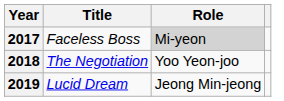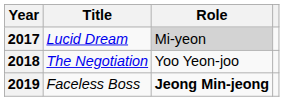2017 | Title: Faceless Boss -> Lucid Dream
2019 | Title: Lucid Dream -> Faceless Boss
2019 | Role: normal -> bold
